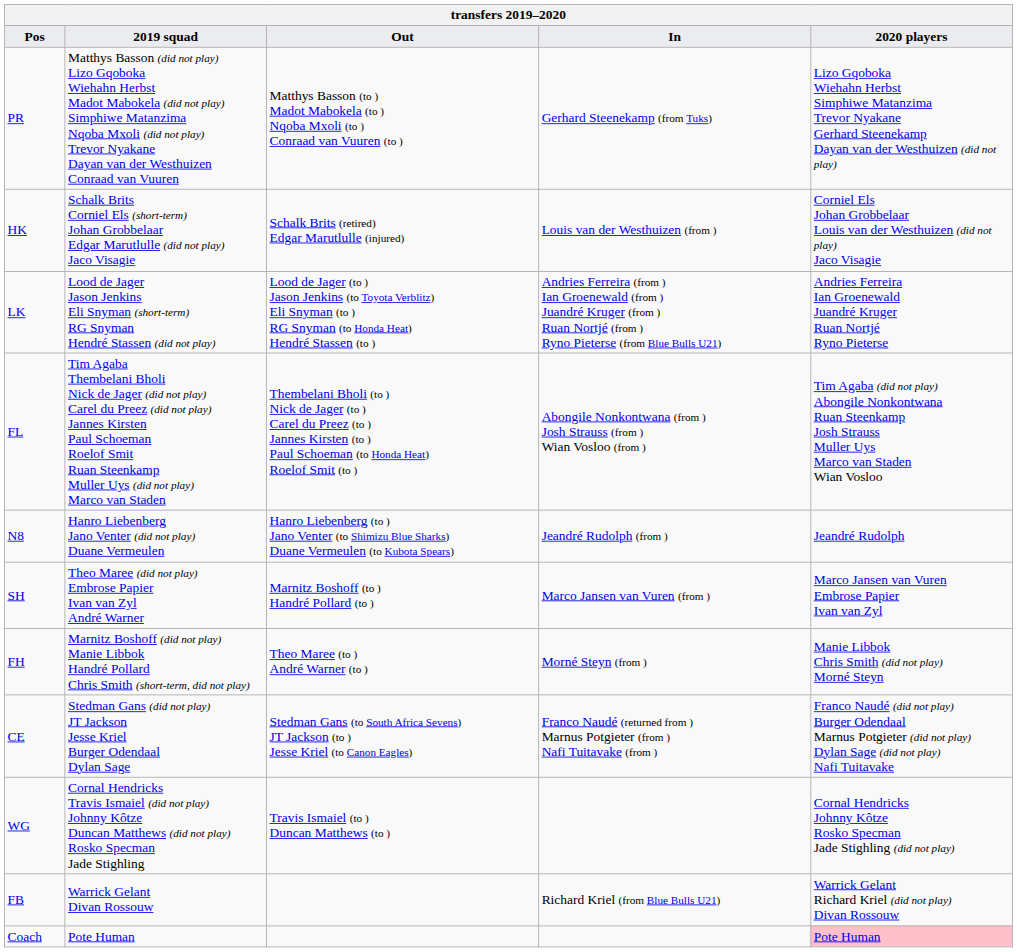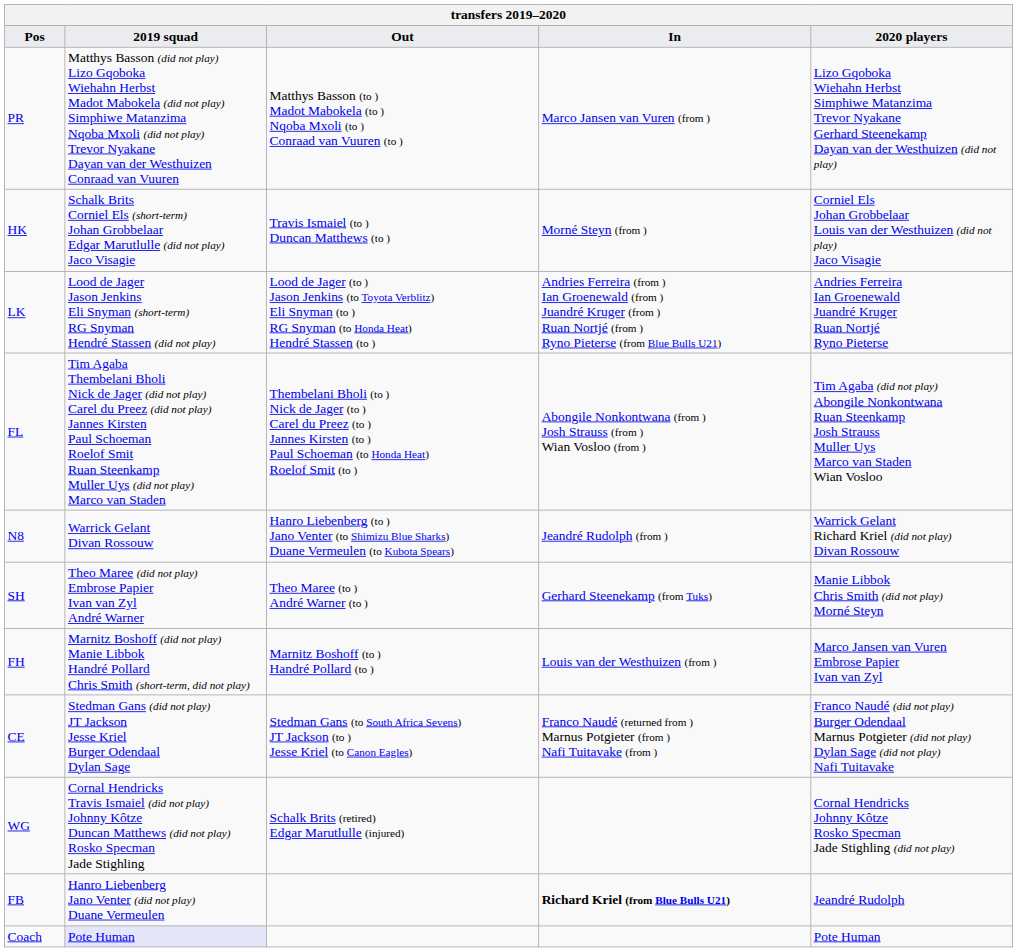PR | In: Gerhard Steenekamp (from Tuks) -> Marco Jansen van Vuren (from )
HK | Out: Schalk Brits (retired) Edgar Marutlulle (injured) -> Travis Ismaiel (to ) Duncan Matthews (to )
HK | In: Louis van der Westhuizen (from ) -> Morné Steyn (from )
N8 | 2019 squad: Hanro Liebenberg Jano Venter (did not play) Duane Vermeulen -> Warrick Gelant Divan Rossouw
N8 | 2020 players: Jeandré Rudolph -> Warrick Gelant Richard Kriel (did not play) Divan Rossouw
SH | Out: Marnitz Boshoff (to ) Handré Pollard (to ) -> Theo Maree (to ) André Warner (to )
SH | In: Marco Jansen van Vuren (from ) -> Gerhard Steenekamp (from Tuks)
SH | 2020 players: Marco Jansen van Vuren Embrose Papier Ivan van Zyl -> Manie Libbok Chris Smith (did not play) Morné Steyn
FH | Out: Theo Maree (to ) André Warner (to ) -> Marnitz Boshoff (to ) Handré Pollard (to )
FH | In: Morné Steyn (from ) -> Louis van der Westhuizen (from )
FH | 2020 players: Manie Libbok Chris Smith (did not play) Morné Steyn -> Marco Jansen van Vuren Embrose Papier Ivan van Zyl
WG | Out: Travis Ismaiel (to ) Duncan Matthews (to ) -> Schalk Brits (retired) Edgar Marutlulle (injured)
FB | 2019 squad: Warrick Gelant Divan Rossouw -> Hanro Liebenberg Jano Venter (did not play) Duane Vermeulen
FB | In: normal -> bold
FB | 2020 players: Warrick Gelant Richard Kriel (did not play) Divan Rossouw -> Jeandré Rudolph
Coach | 2019 squad: no background -> lavender background
Coach | 2020 players: pink background -> no background
